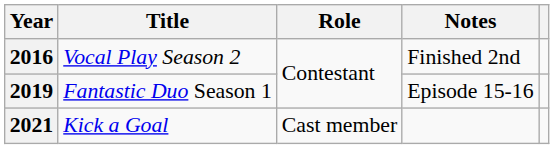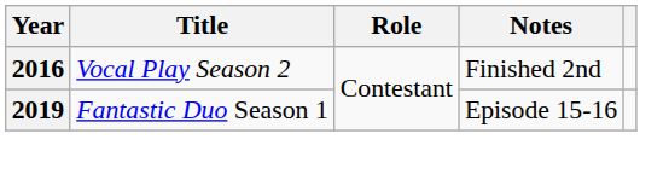- row: 2021 | Kick a Goal | Cast member
